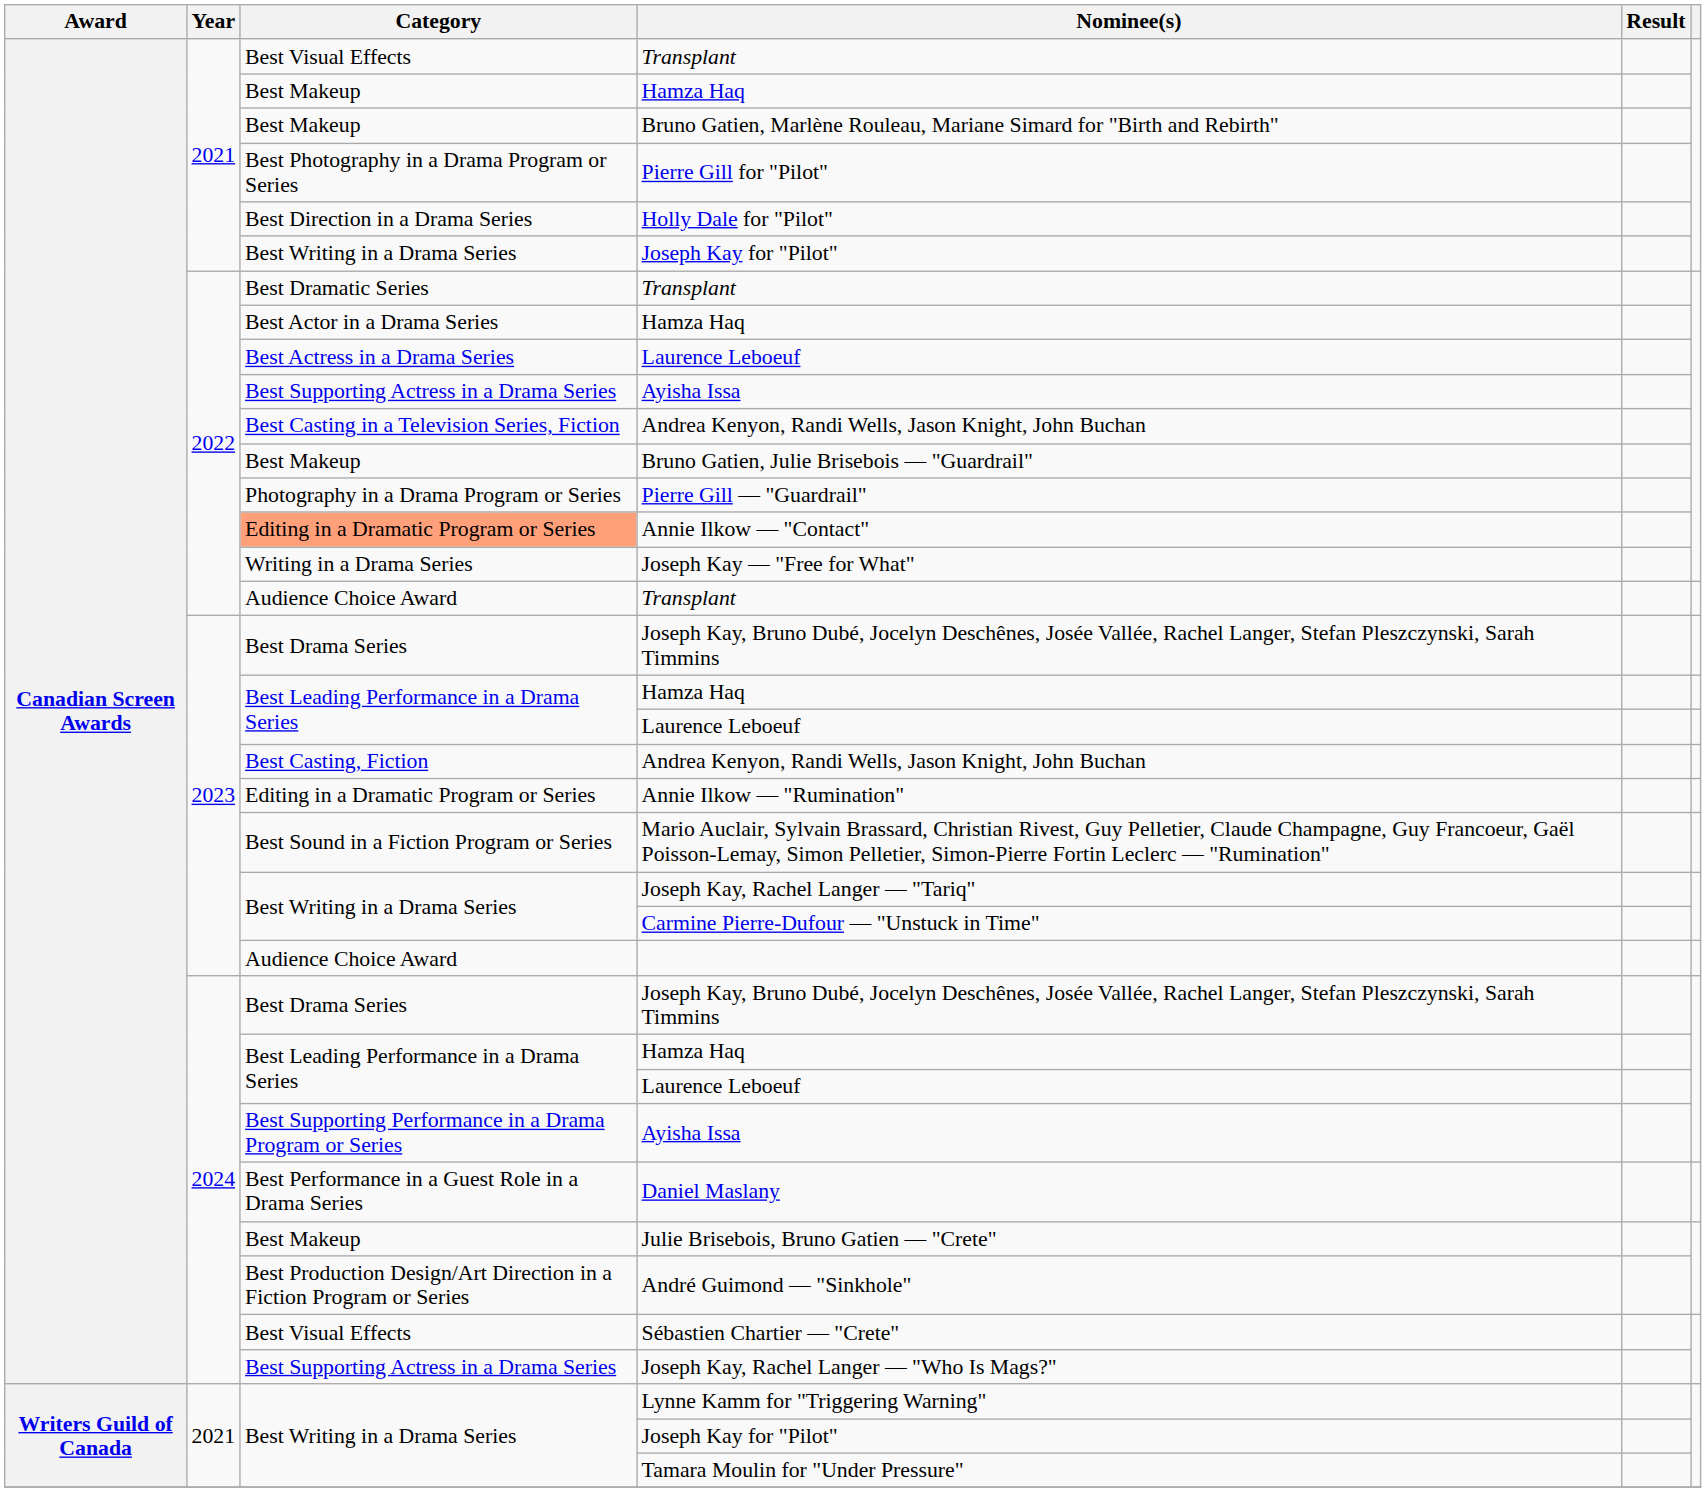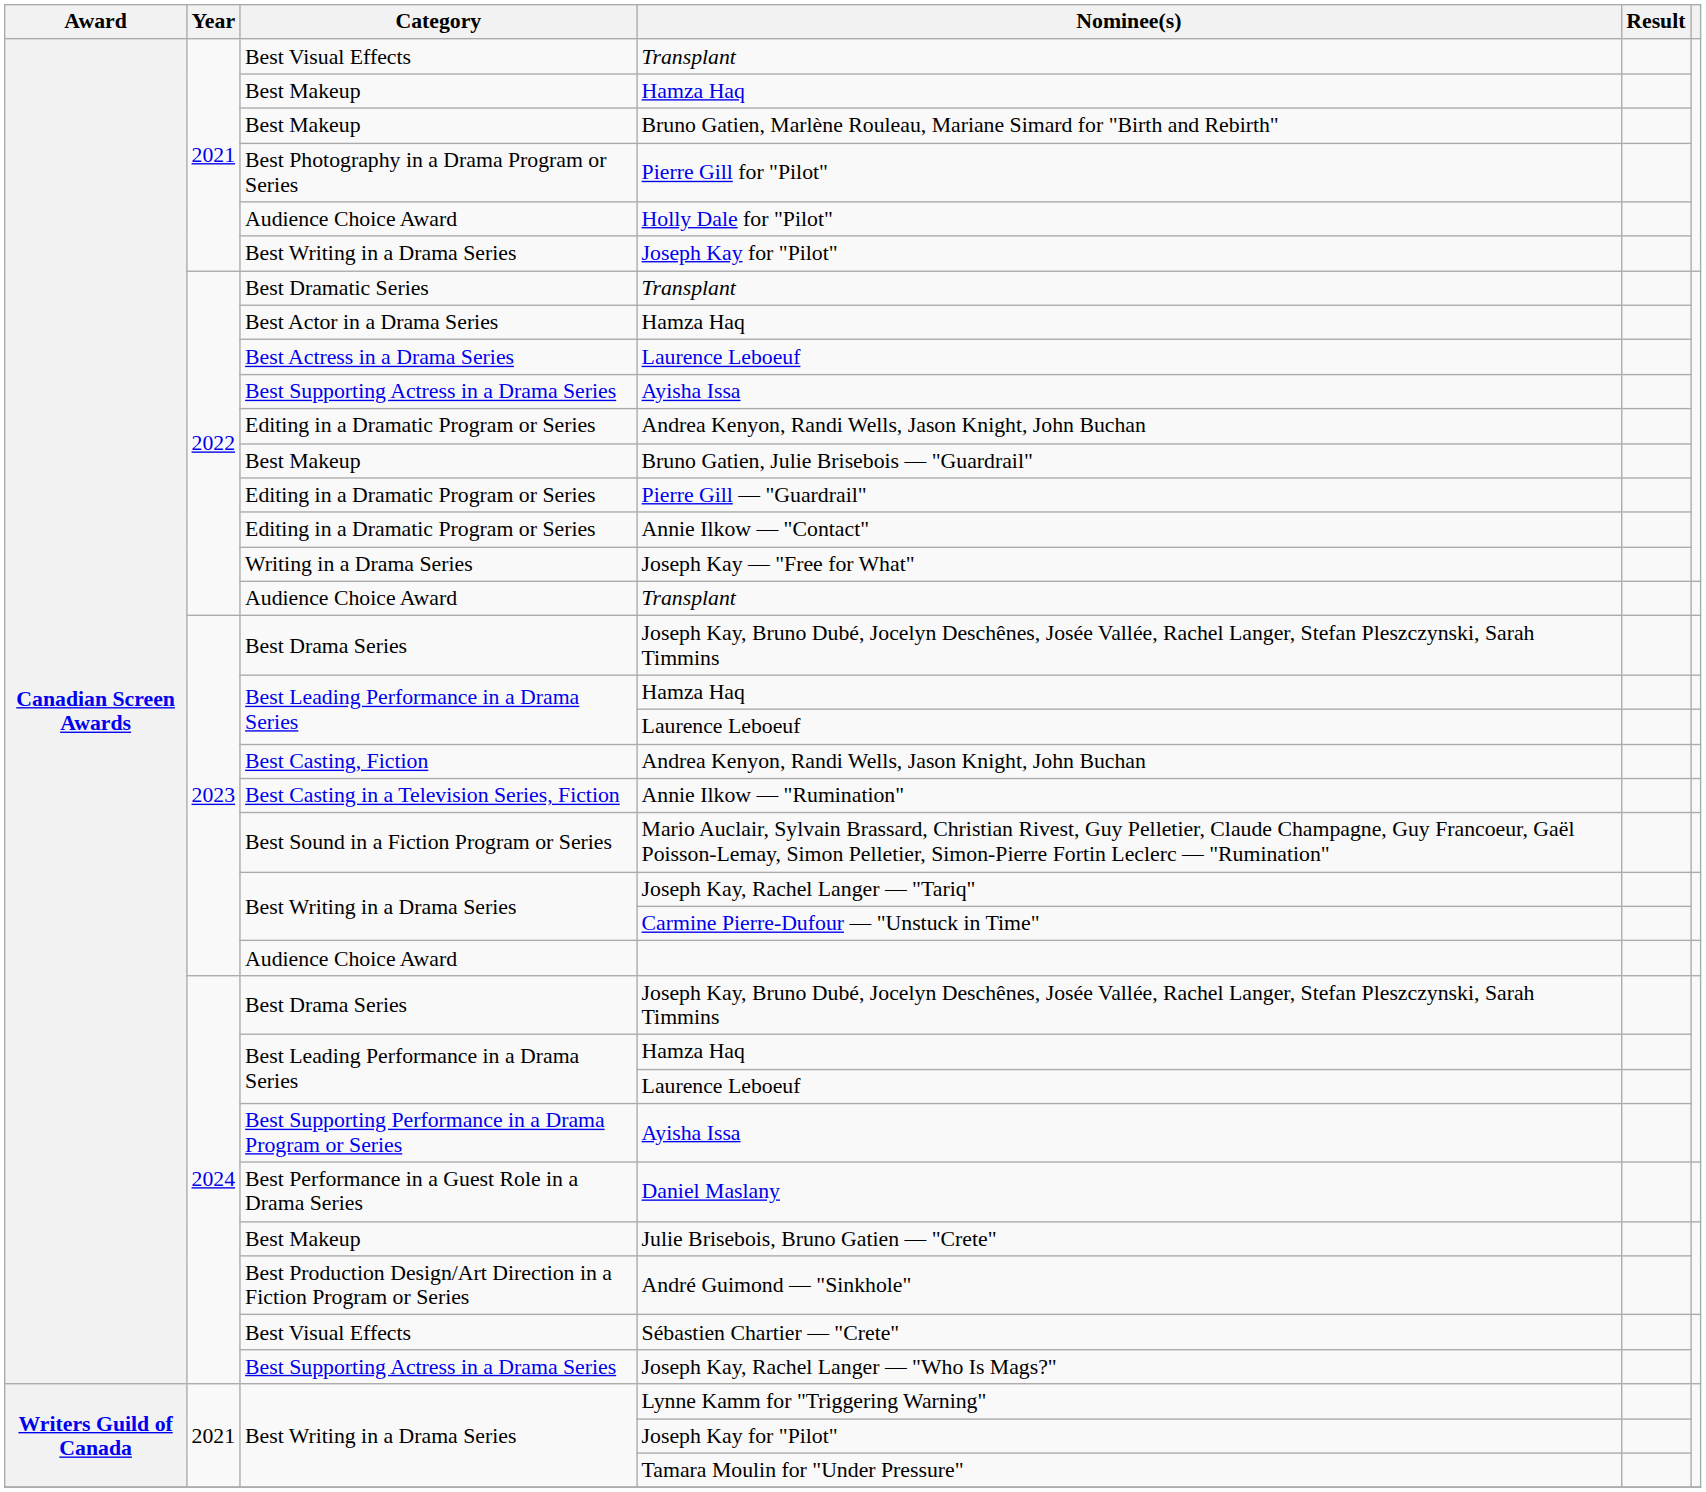Holly Dale for "Pilot" | Category: Best Direction in a Drama Series -> Audience Choice Award
2022 / Andrea Kenyon, Randi Wells, Jason Knight, John Buchan | Category: Best Casting in a Television Series, Fiction -> Editing in a Dramatic Program or Series
Pierre Gill — "Guardrail" | Category: Photography in a Drama Program or Series -> Editing in a Dramatic Program or Series
Annie Ilkow — "Contact" | Category: lightsalmon background -> no background
Annie Ilkow — "Rumination" | Category: Editing in a Dramatic Program or Series -> Best Casting in a Television Series, Fiction
